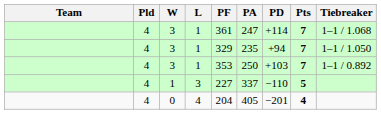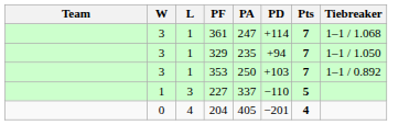- column: Pld | 4 | 4 | 4 | 4 | 4
